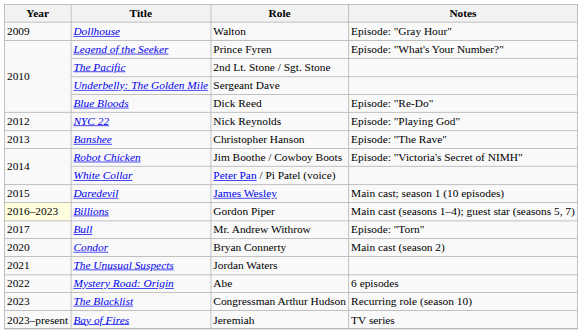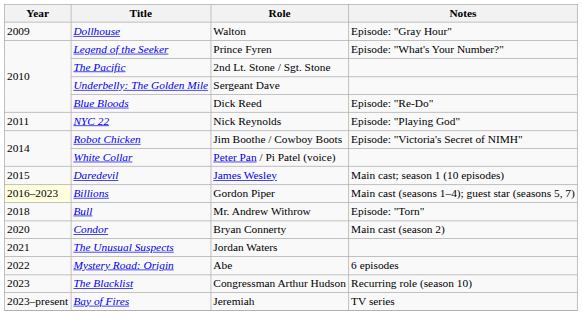NYC 22 | Year: 2012 -> 2011
- row: 2013 | Banshee | Christopher Hanson | Episode: "The Rave"
Bull | Year: 2017 -> 2018
